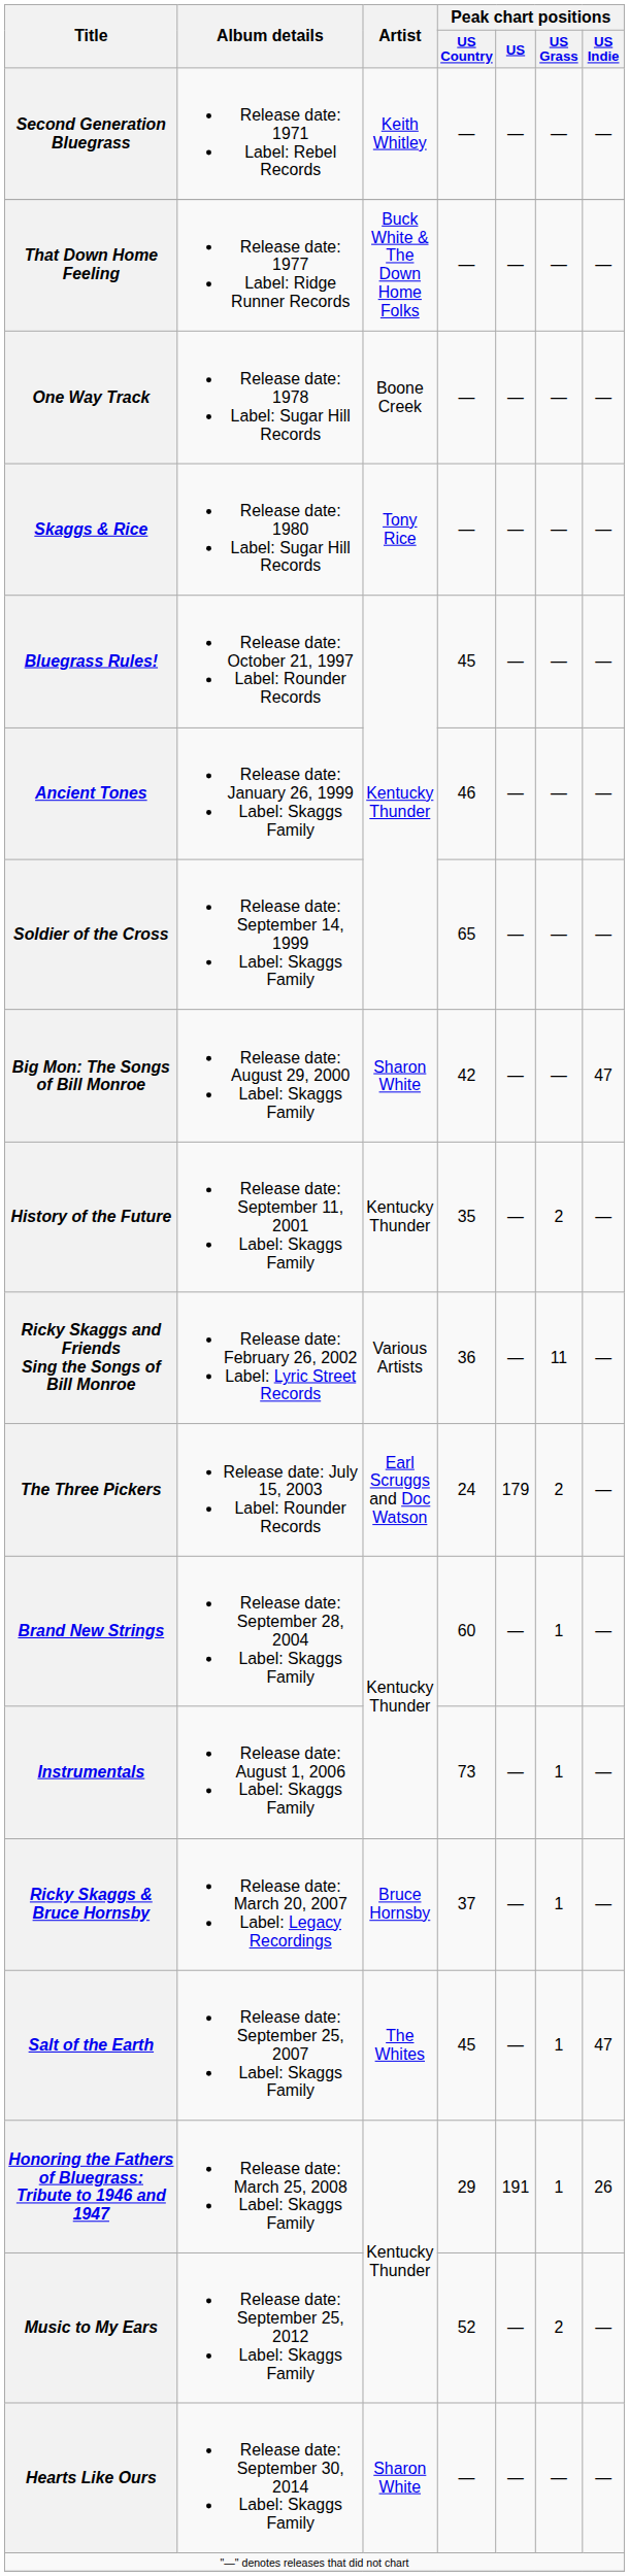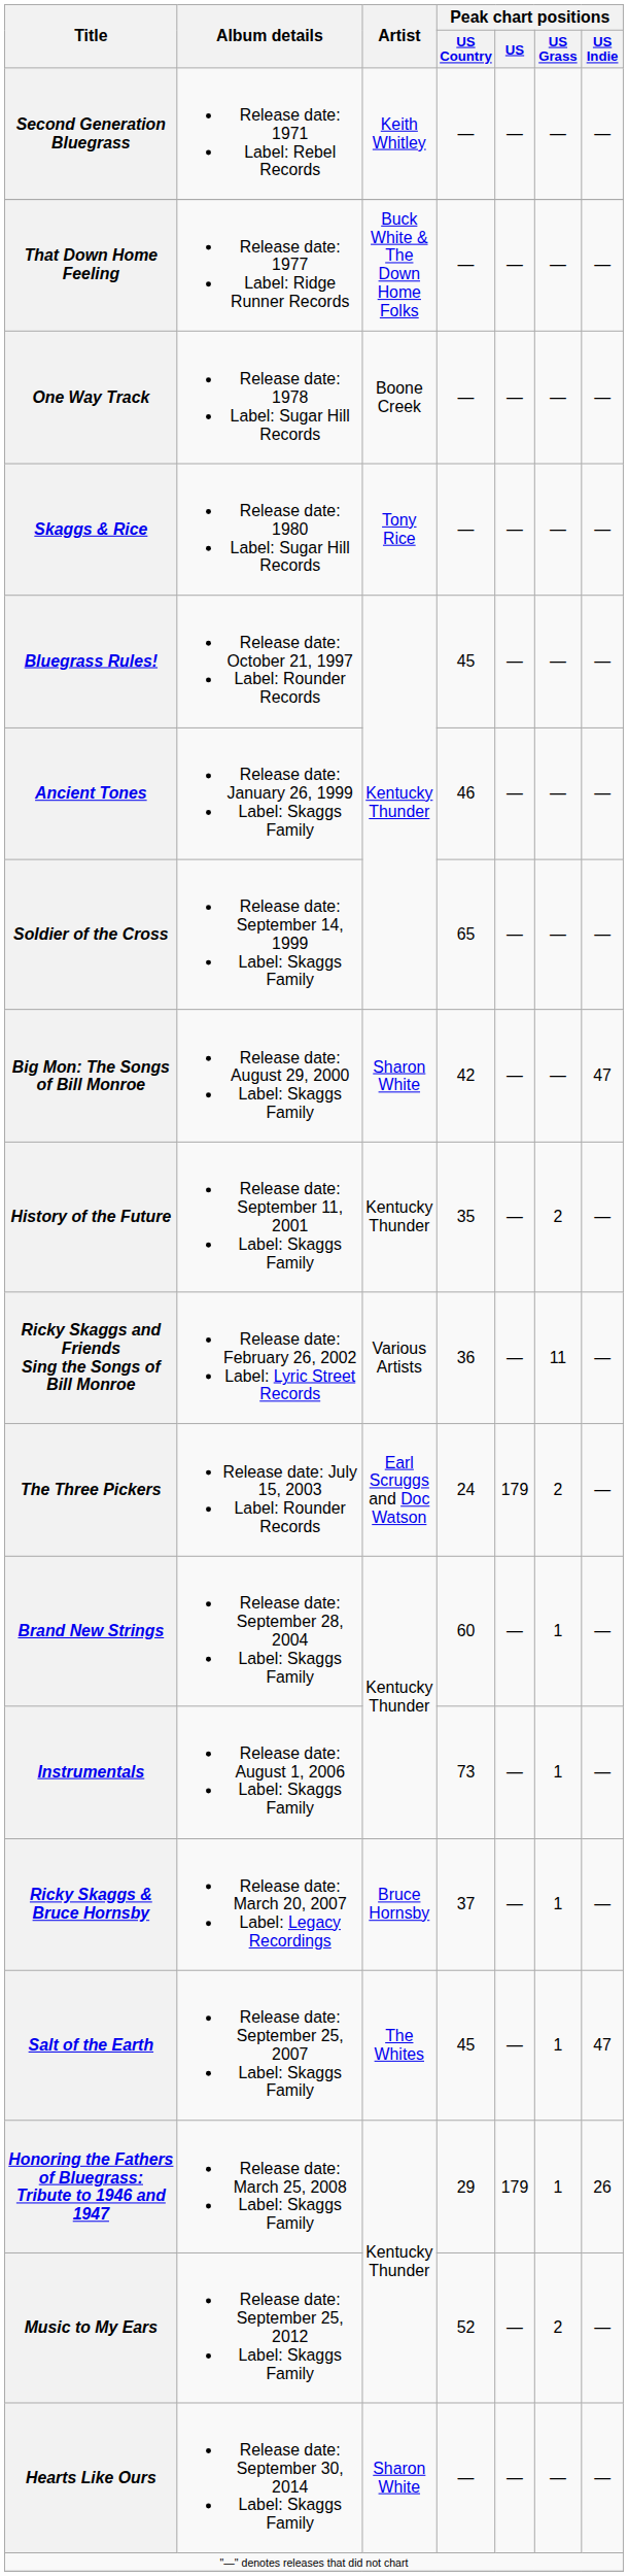Honoring the Fathers of Bluegrass: Tribute to 1946 and 1947 | Peak chart positions / US: 191 -> 179
